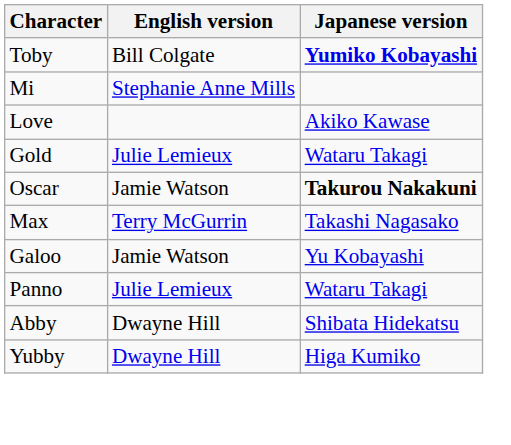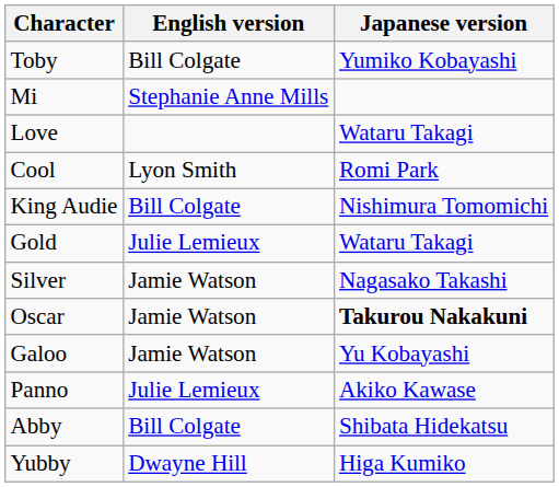Toby | Japanese version: bold -> normal
Love | Japanese version: Akiko Kawase -> Wataru Takagi
+ row: Cool | Lyon Smith | Romi Park
+ row: King Audie | Bill Colgate | Nishimura Tomomichi
+ row: Silver | Jamie Watson | Nagasako Takashi
- row: Max | Terry McGurrin | Takashi Nagasako
Panno | Japanese version: Wataru Takagi -> Akiko Kawase
Abby | English version: Dwayne Hill -> Bill Colgate
